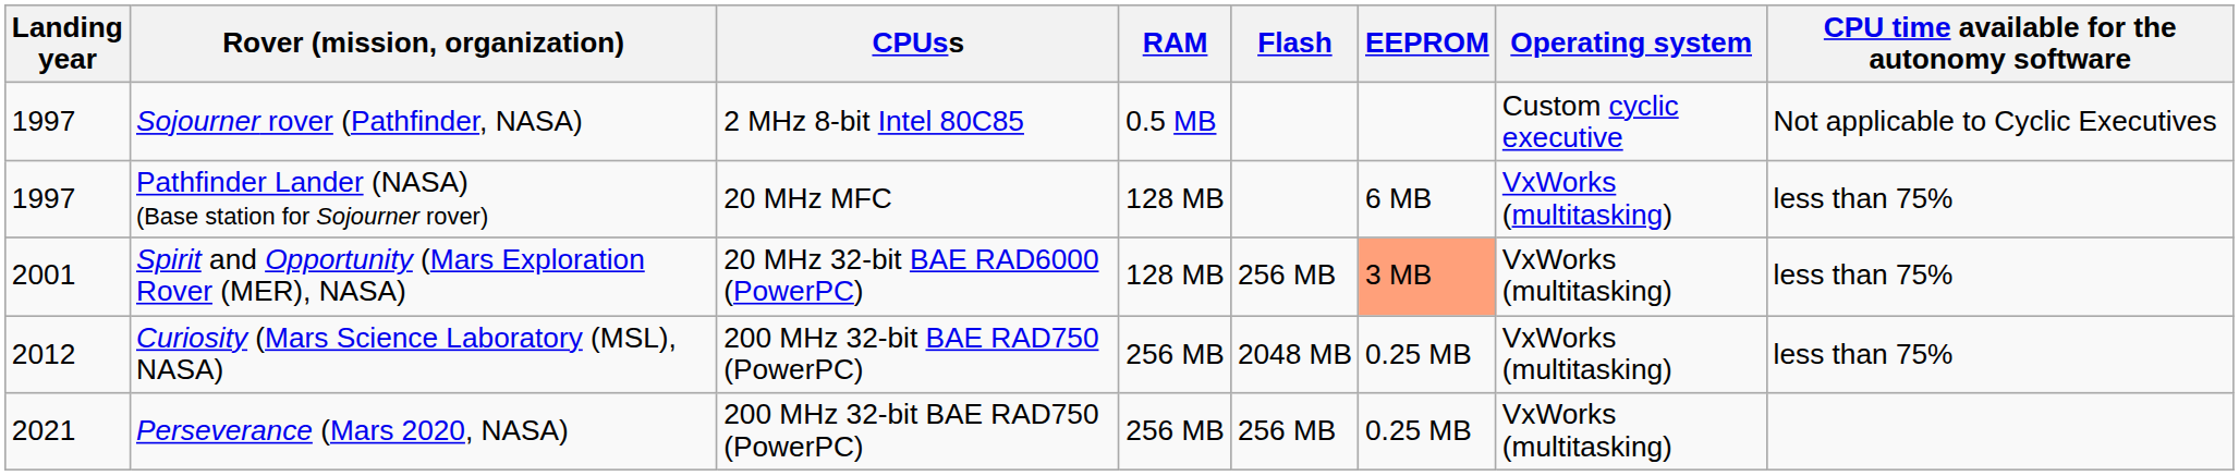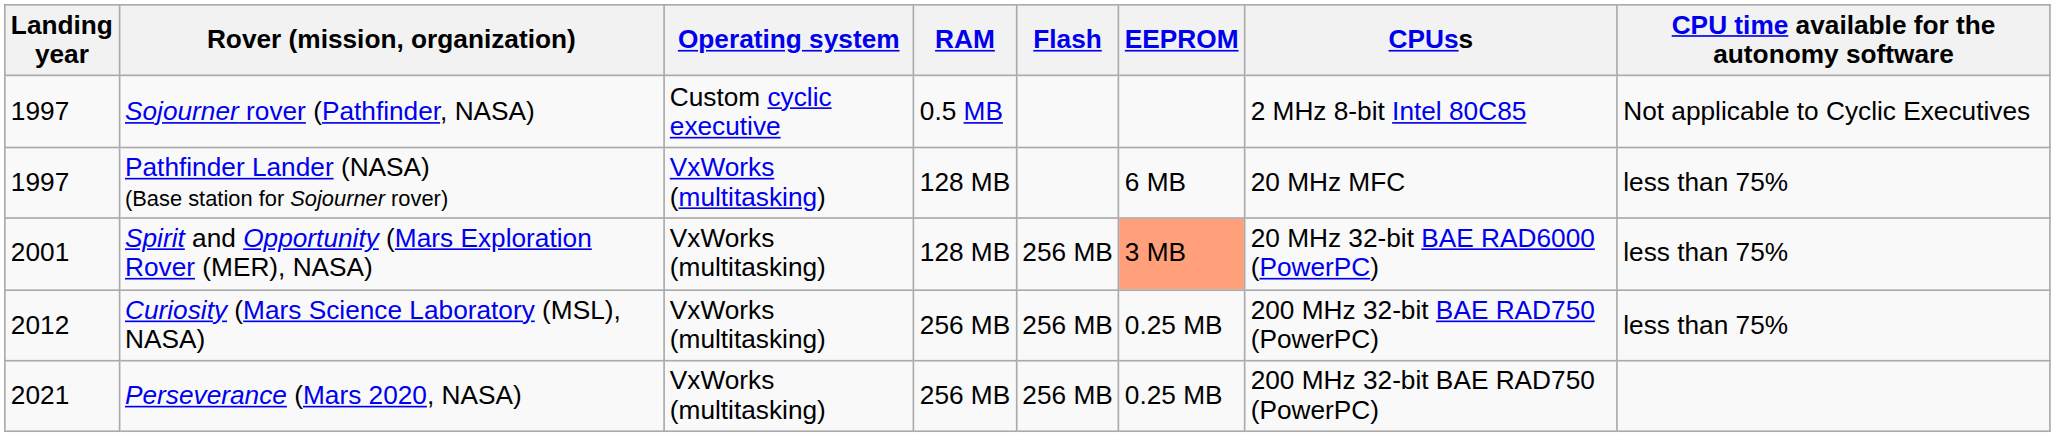columns swapped: CPUss <-> Operating system
Curiosity (Mars Science Laboratory (MSL), NASA) | Flash: 2048 MB -> 256 MB
